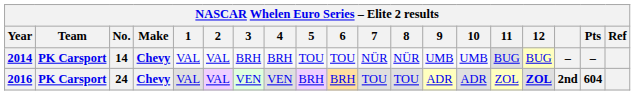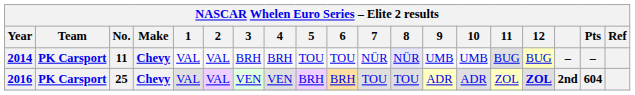2014 | No.: 14 -> 11
2014 | 8: no background -> lavender background
2016 | No.: 24 -> 25
